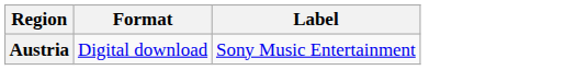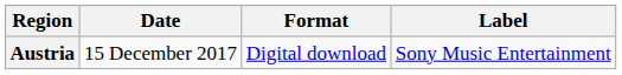+ column: Date | 15 December 2017
